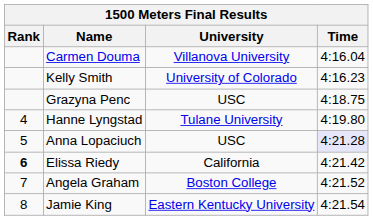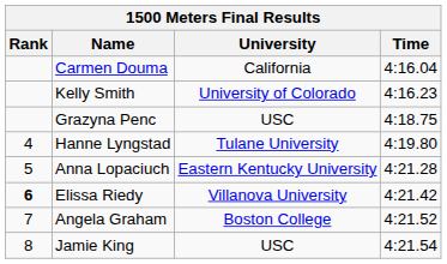Carmen Douma | University: Villanova University -> California
Anna Lopaciuch | University: USC -> Eastern Kentucky University
Anna Lopaciuch | Time: lavender background -> no background
Elissa Riedy | University: California -> Villanova University
Jamie King | University: Eastern Kentucky University -> USC
